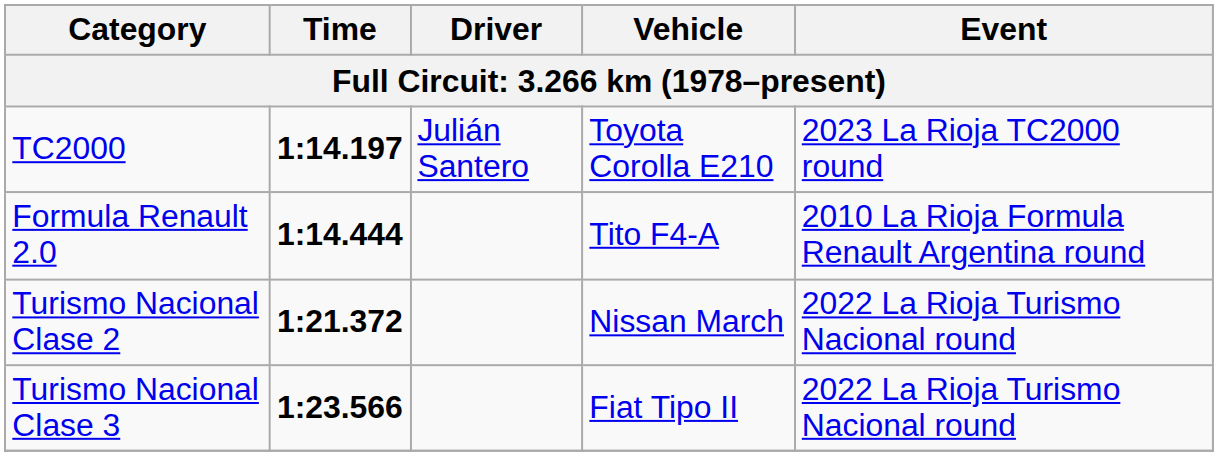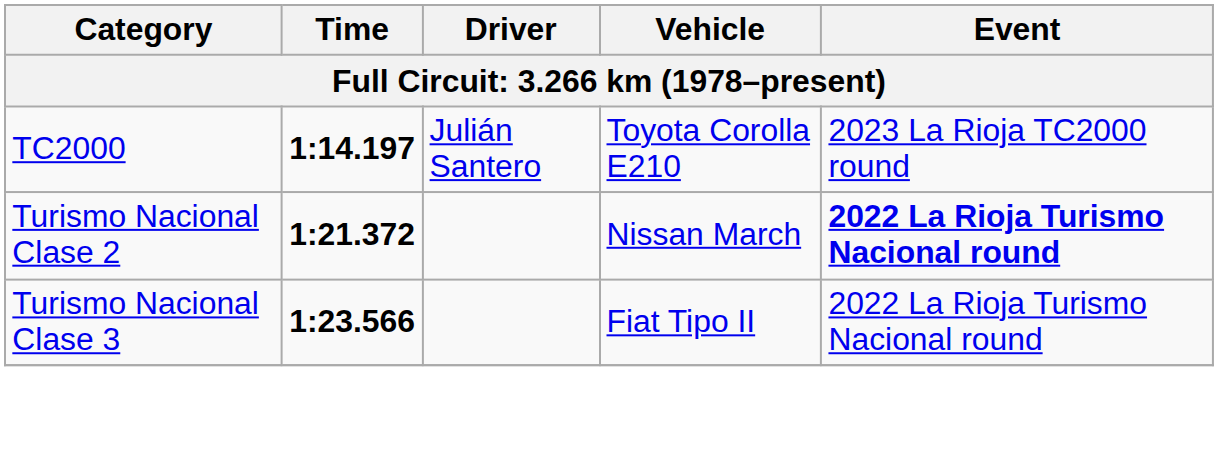- row: Formula Renault 2.0 | 1:14.444 | Tito F4-A | 2010 La Rioja Formula Renault Argentina round
Turismo Nacional Clase 2 | Event: normal -> bold
